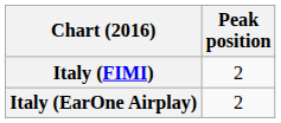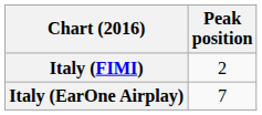Italy (EarOne Airplay) | Peak position: 2 -> 7
